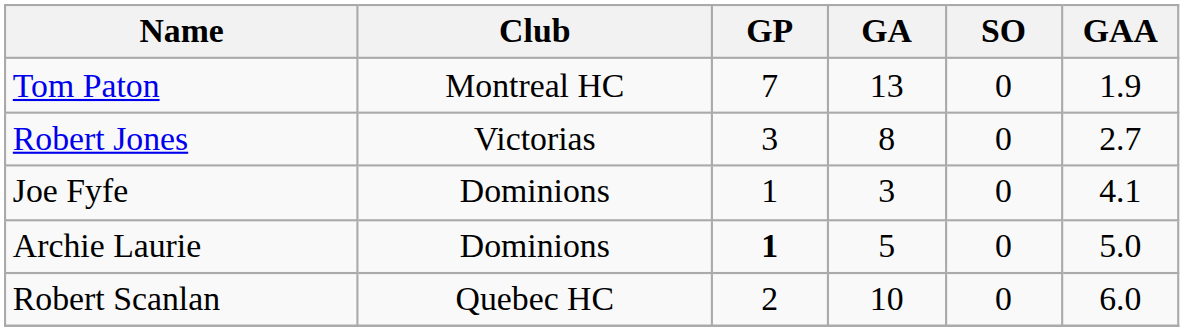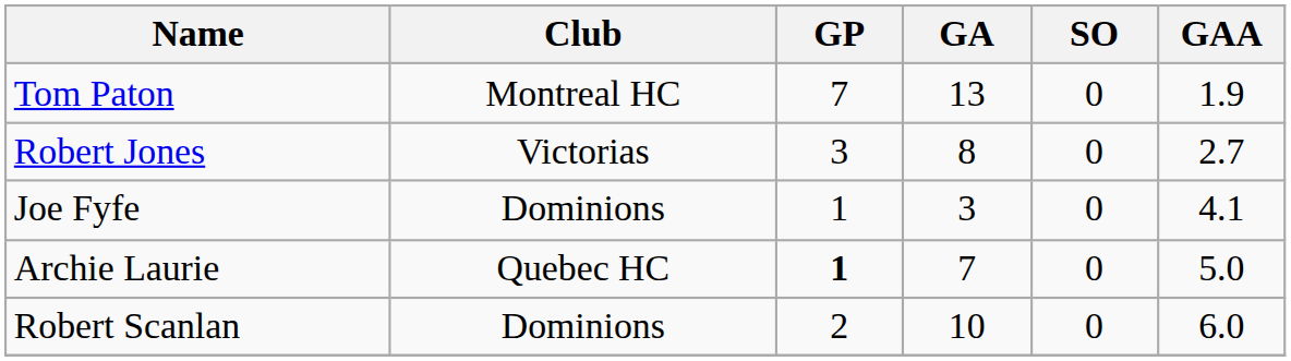Archie Laurie | Club: Dominions -> Quebec HC
Archie Laurie | GA: 5 -> 7
Robert Scanlan | Club: Quebec HC -> Dominions
